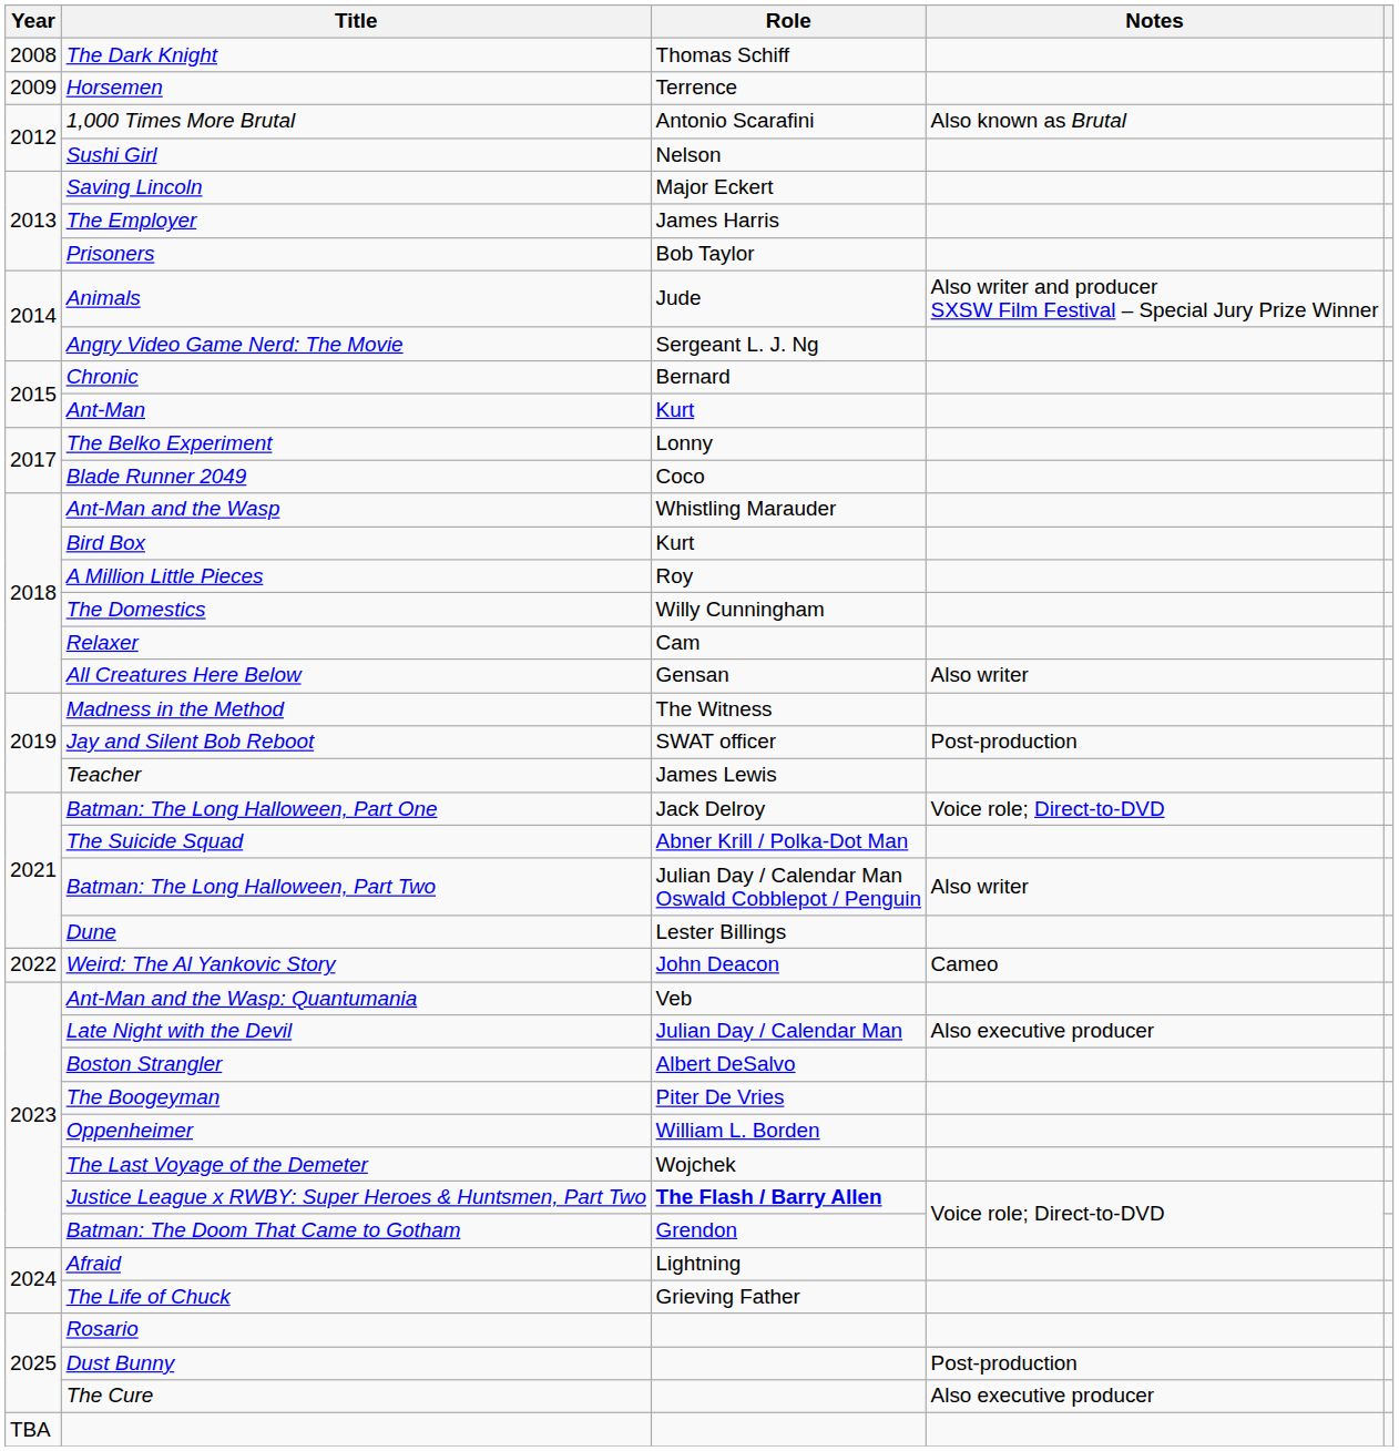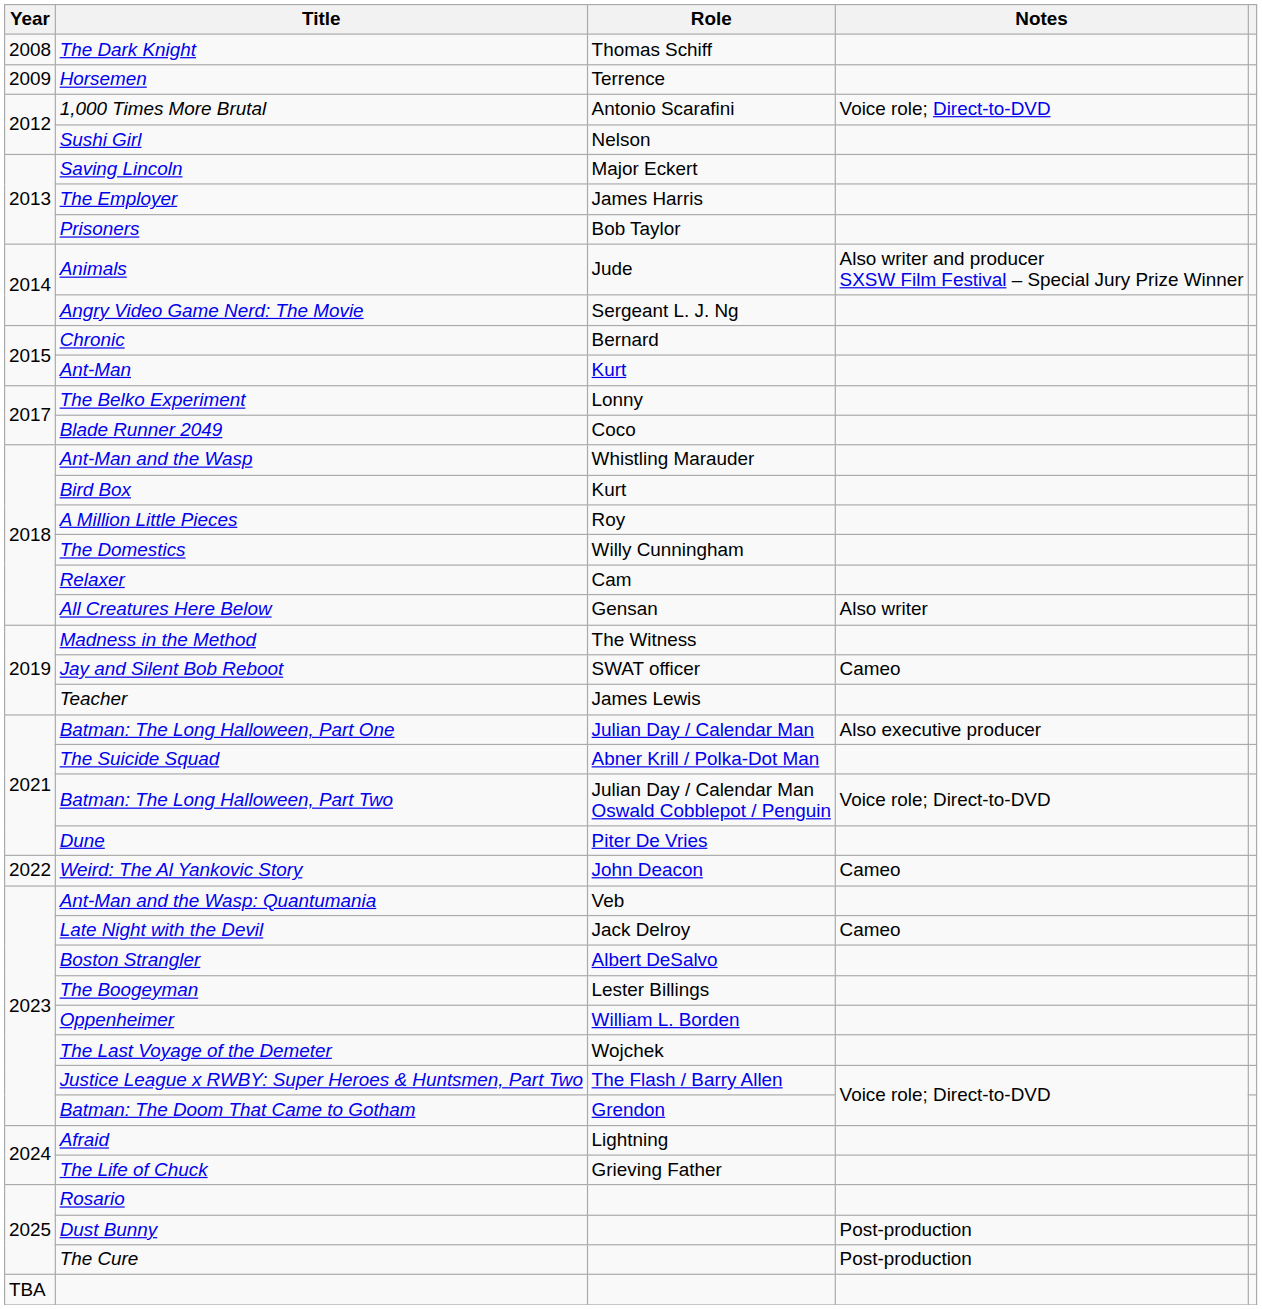1,000 Times More Brutal | Notes: Also known as Brutal -> Voice role; Direct-to-DVD
Jay and Silent Bob Reboot | Notes: Post-production -> Cameo
Batman: The Long Halloween, Part One | Role: Jack Delroy -> Julian Day / Calendar Man
Batman: The Long Halloween, Part One | Notes: Voice role; Direct-to-DVD -> Also executive producer
Batman: The Long Halloween, Part Two | Notes: Also writer -> Voice role; Direct-to-DVD
Dune | Role: Lester Billings -> Piter De Vries
Late Night with the Devil | Role: Julian Day / Calendar Man -> Jack Delroy
Late Night with the Devil | Notes: Also executive producer -> Cameo
The Boogeyman | Role: Piter De Vries -> Lester Billings
Justice League x RWBY: Super Heroes & Huntsmen, Part Two | Role: bold -> normal
The Cure | Notes: Also executive producer -> Post-production
